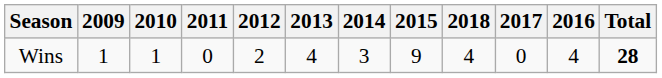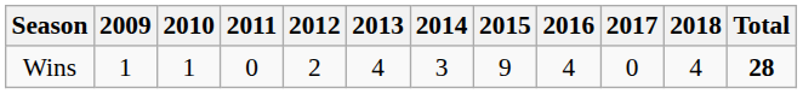columns swapped: 2016 <-> 2018
